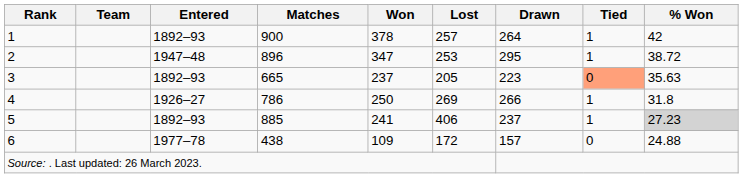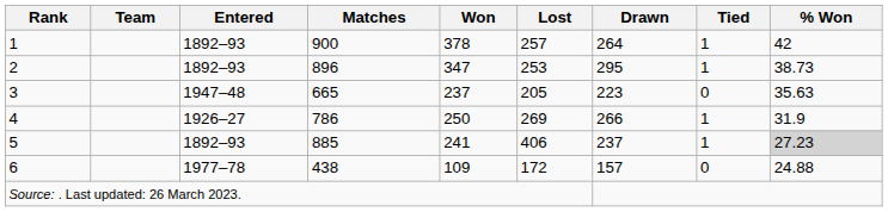2 | Entered: 1947–48 -> 1892–93
2 | % Won: 38.72 -> 38.73
3 | Entered: 1892–93 -> 1947–48
3 | Tied: lightsalmon background -> no background
4 | % Won: 31.8 -> 31.9
